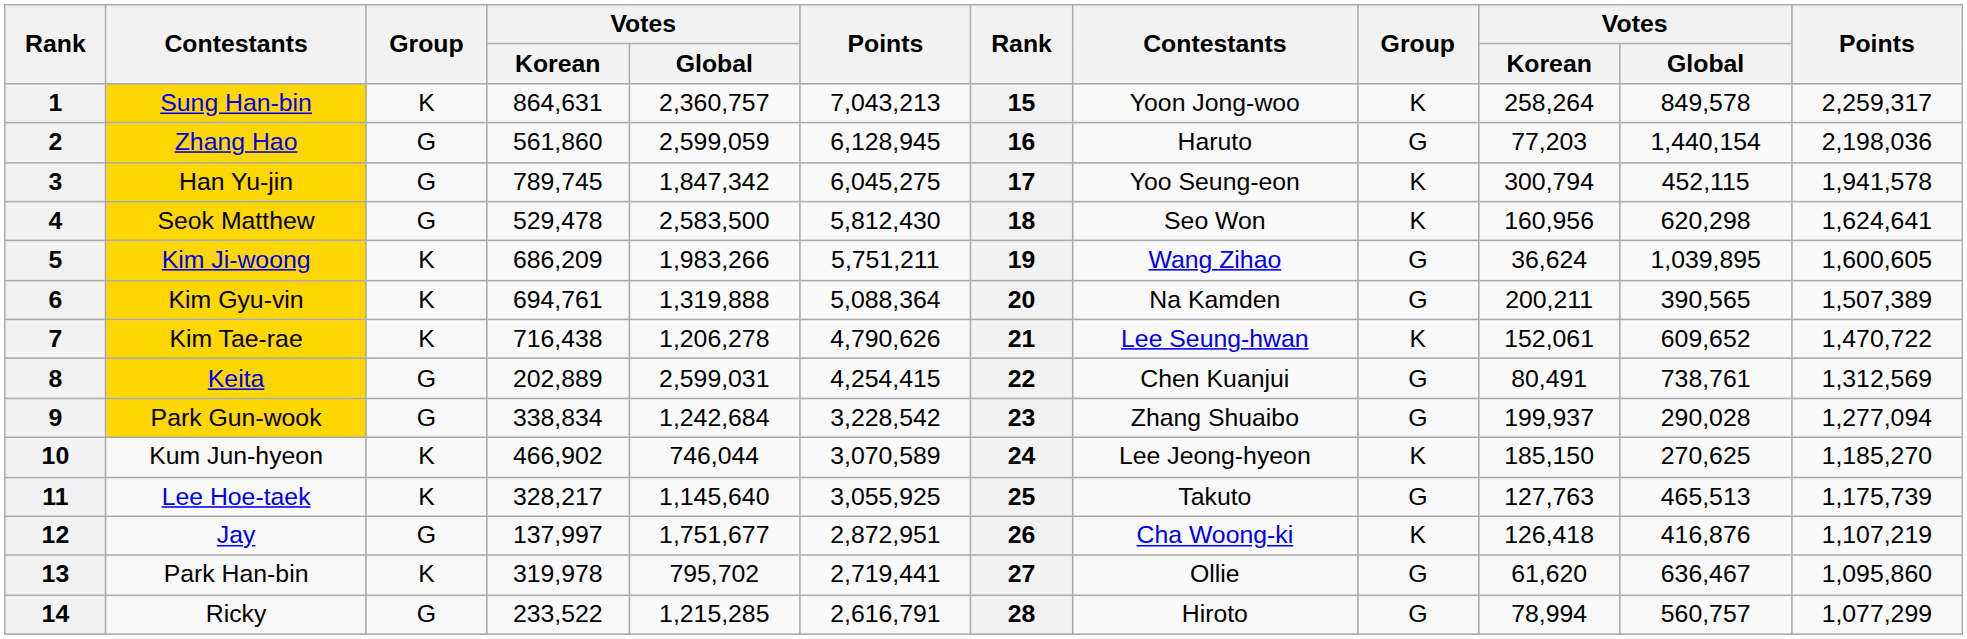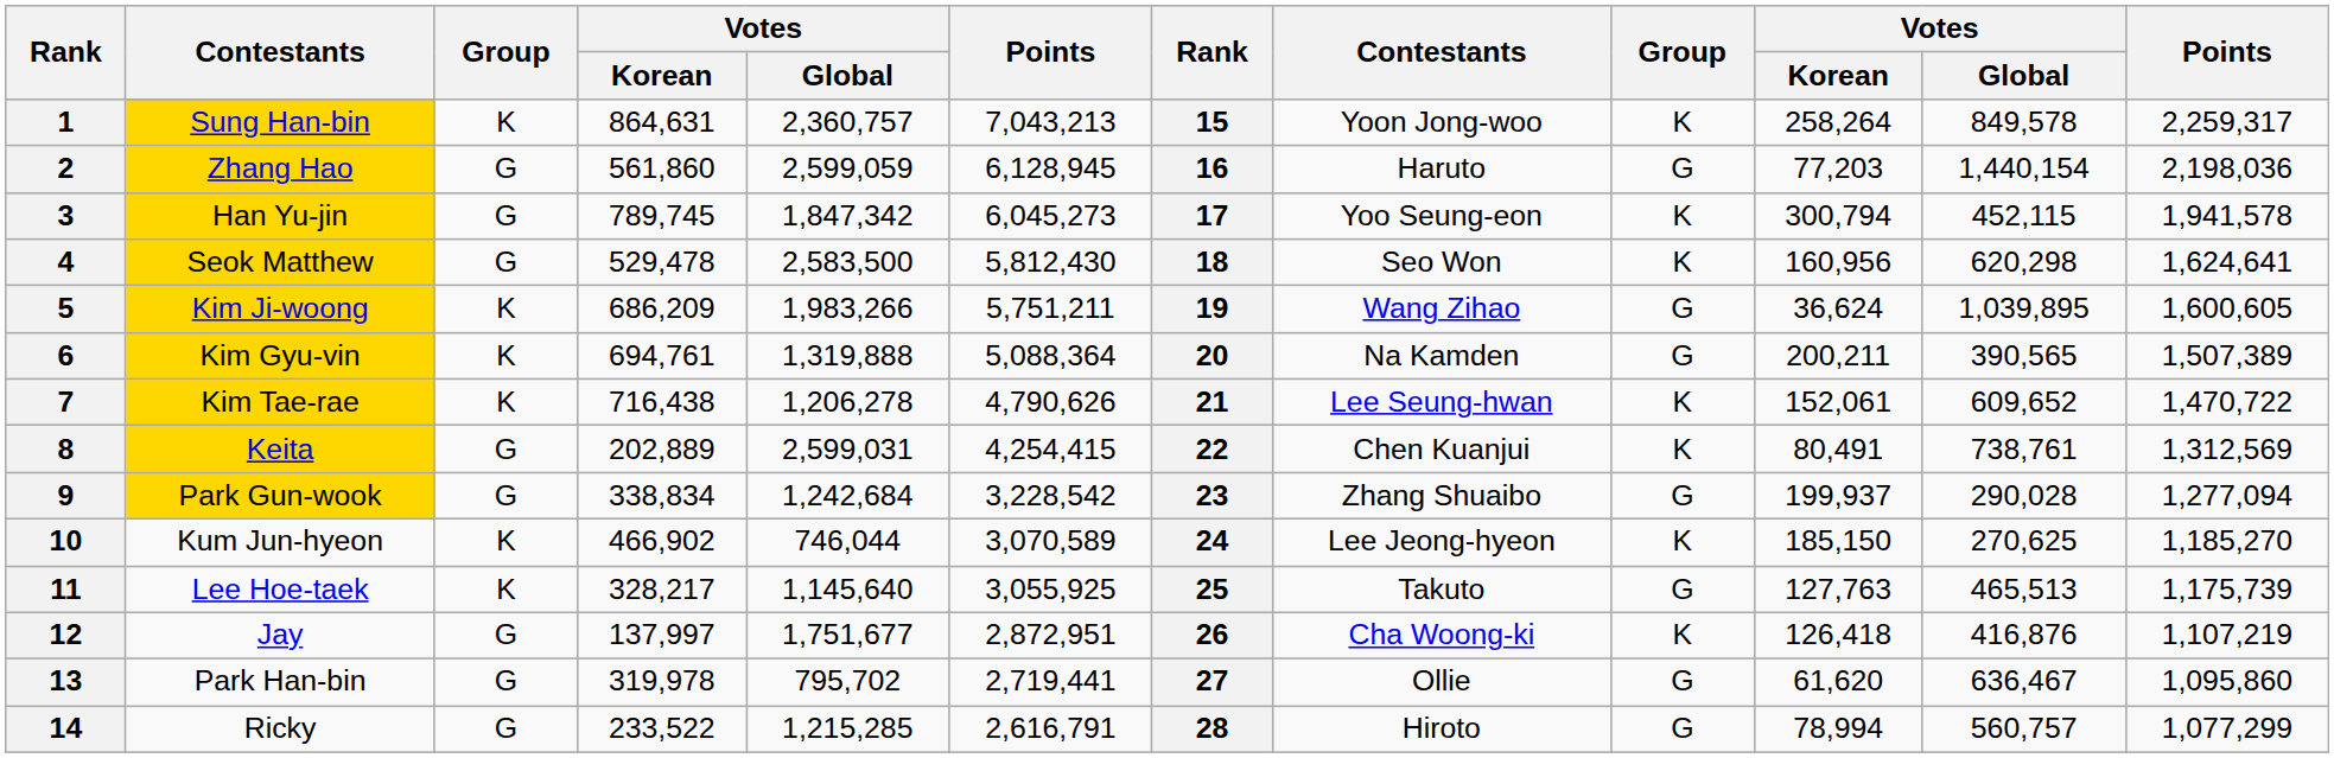3 | column 6: 6,045,275 -> 6,045,273
8 | column 9: G -> K
13 | column 3: K -> G
